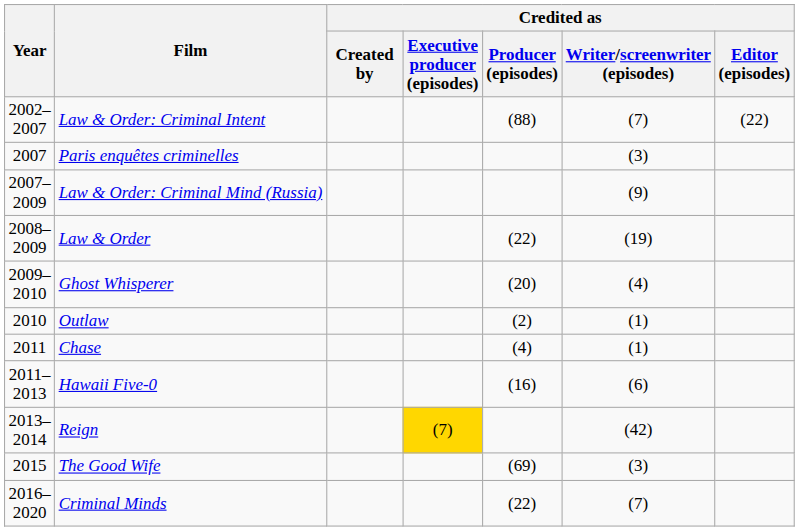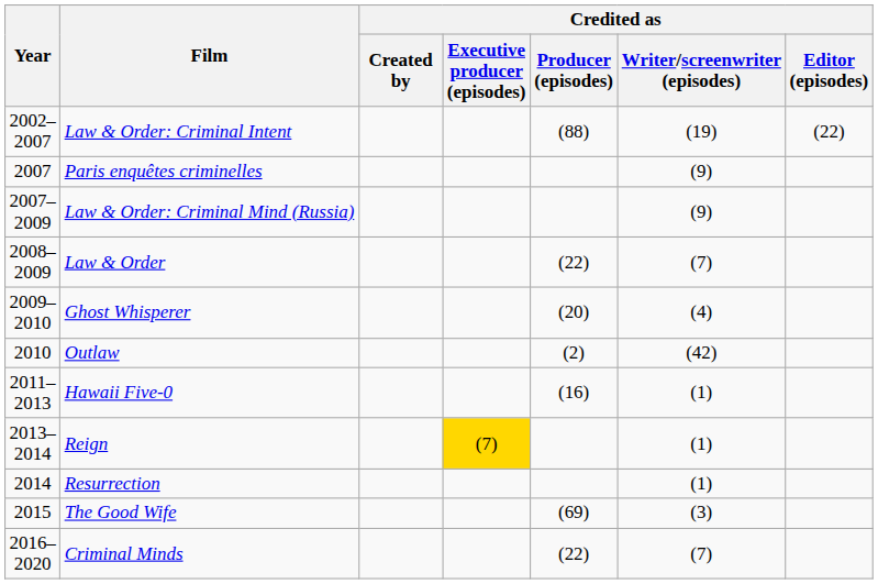Law & Order: Criminal Intent | Credited as / Writer/screenwriter (episodes): (7) -> (19)
Paris enquêtes criminelles | Credited as / Writer/screenwriter (episodes): (3) -> (9)
Law & Order | Credited as / Writer/screenwriter (episodes): (19) -> (7)
Outlaw | Credited as / Writer/screenwriter (episodes): (1) -> (42)
- row: 2011 | Chase | (4) | (1)
Hawaii Five-0 | Credited as / Writer/screenwriter (episodes): (6) -> (1)
Reign | Credited as / Writer/screenwriter (episodes): (42) -> (1)
+ row: 2014 | Resurrection | (1)
